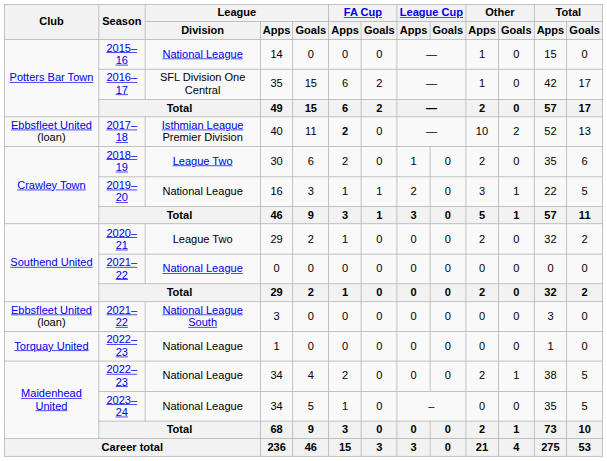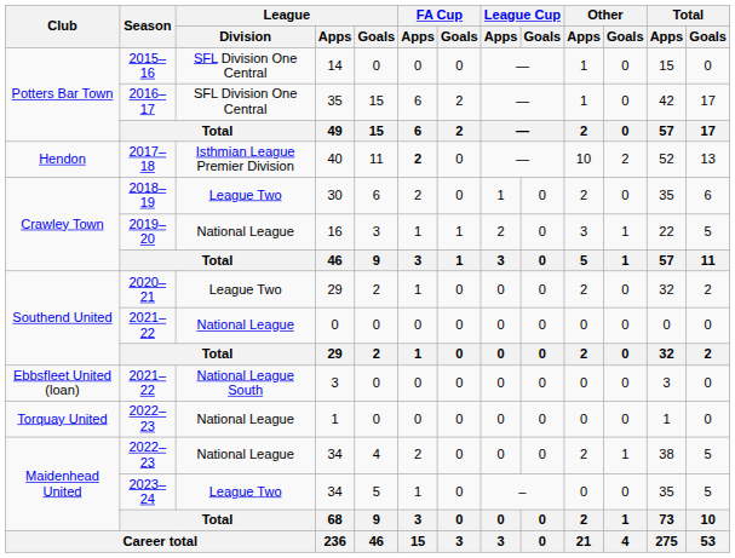14 | League / Division: National League -> SFL Division One Central
40 | Club: Ebbsfleet United (loan) -> Hendon
2023–24 / 34 | League / Division: National League -> League Two
